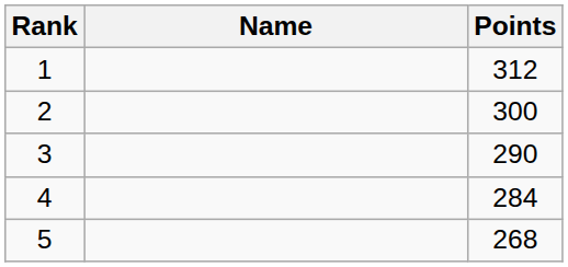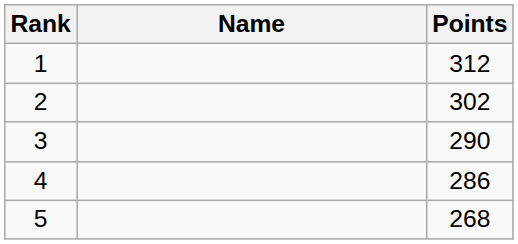2 | Points: 300 -> 302
4 | Points: 284 -> 286
